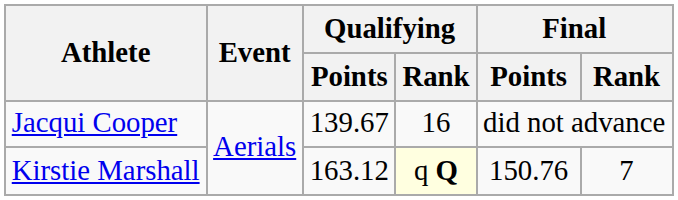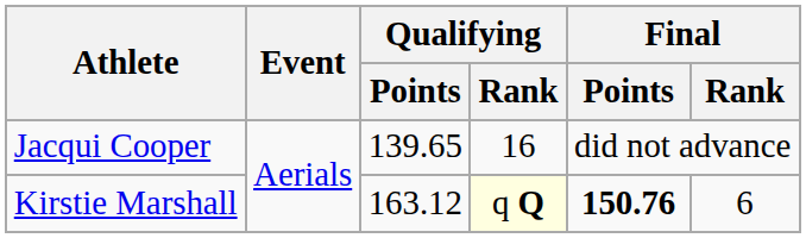Jacqui Cooper | Qualifying / Points: 139.67 -> 139.65
Kirstie Marshall | Final / Points: normal -> bold
Kirstie Marshall | Final / Rank: 7 -> 6
